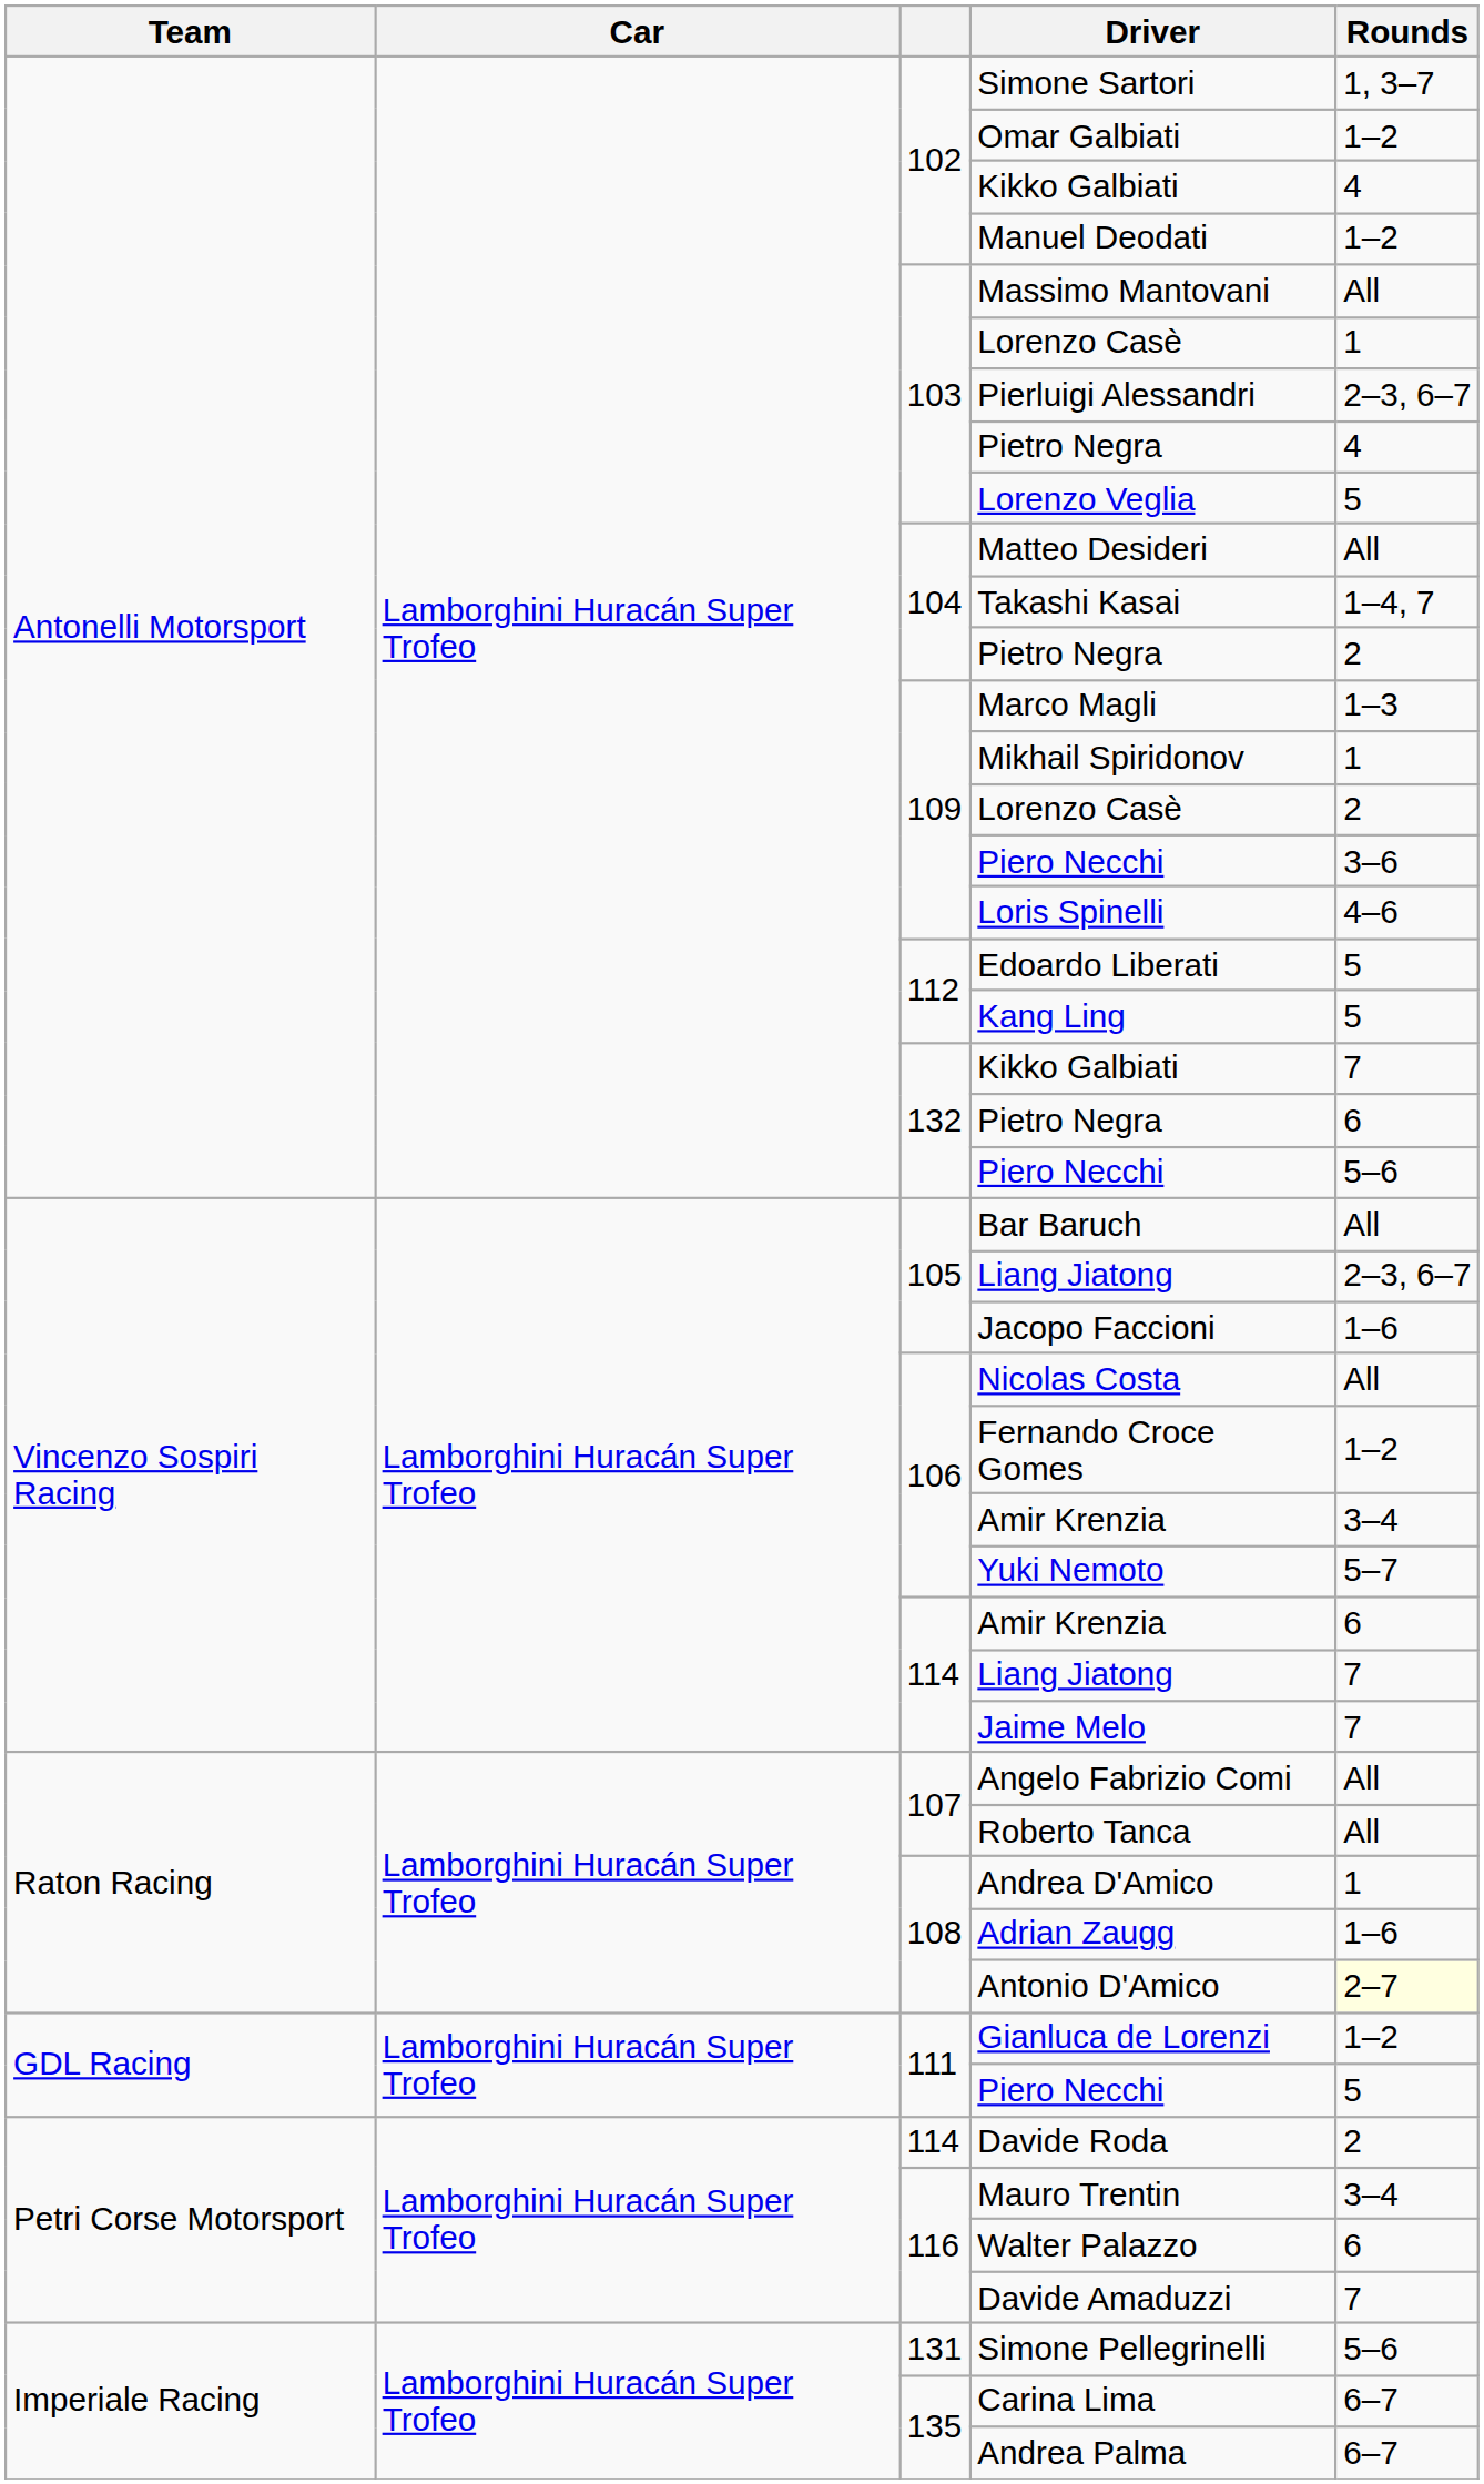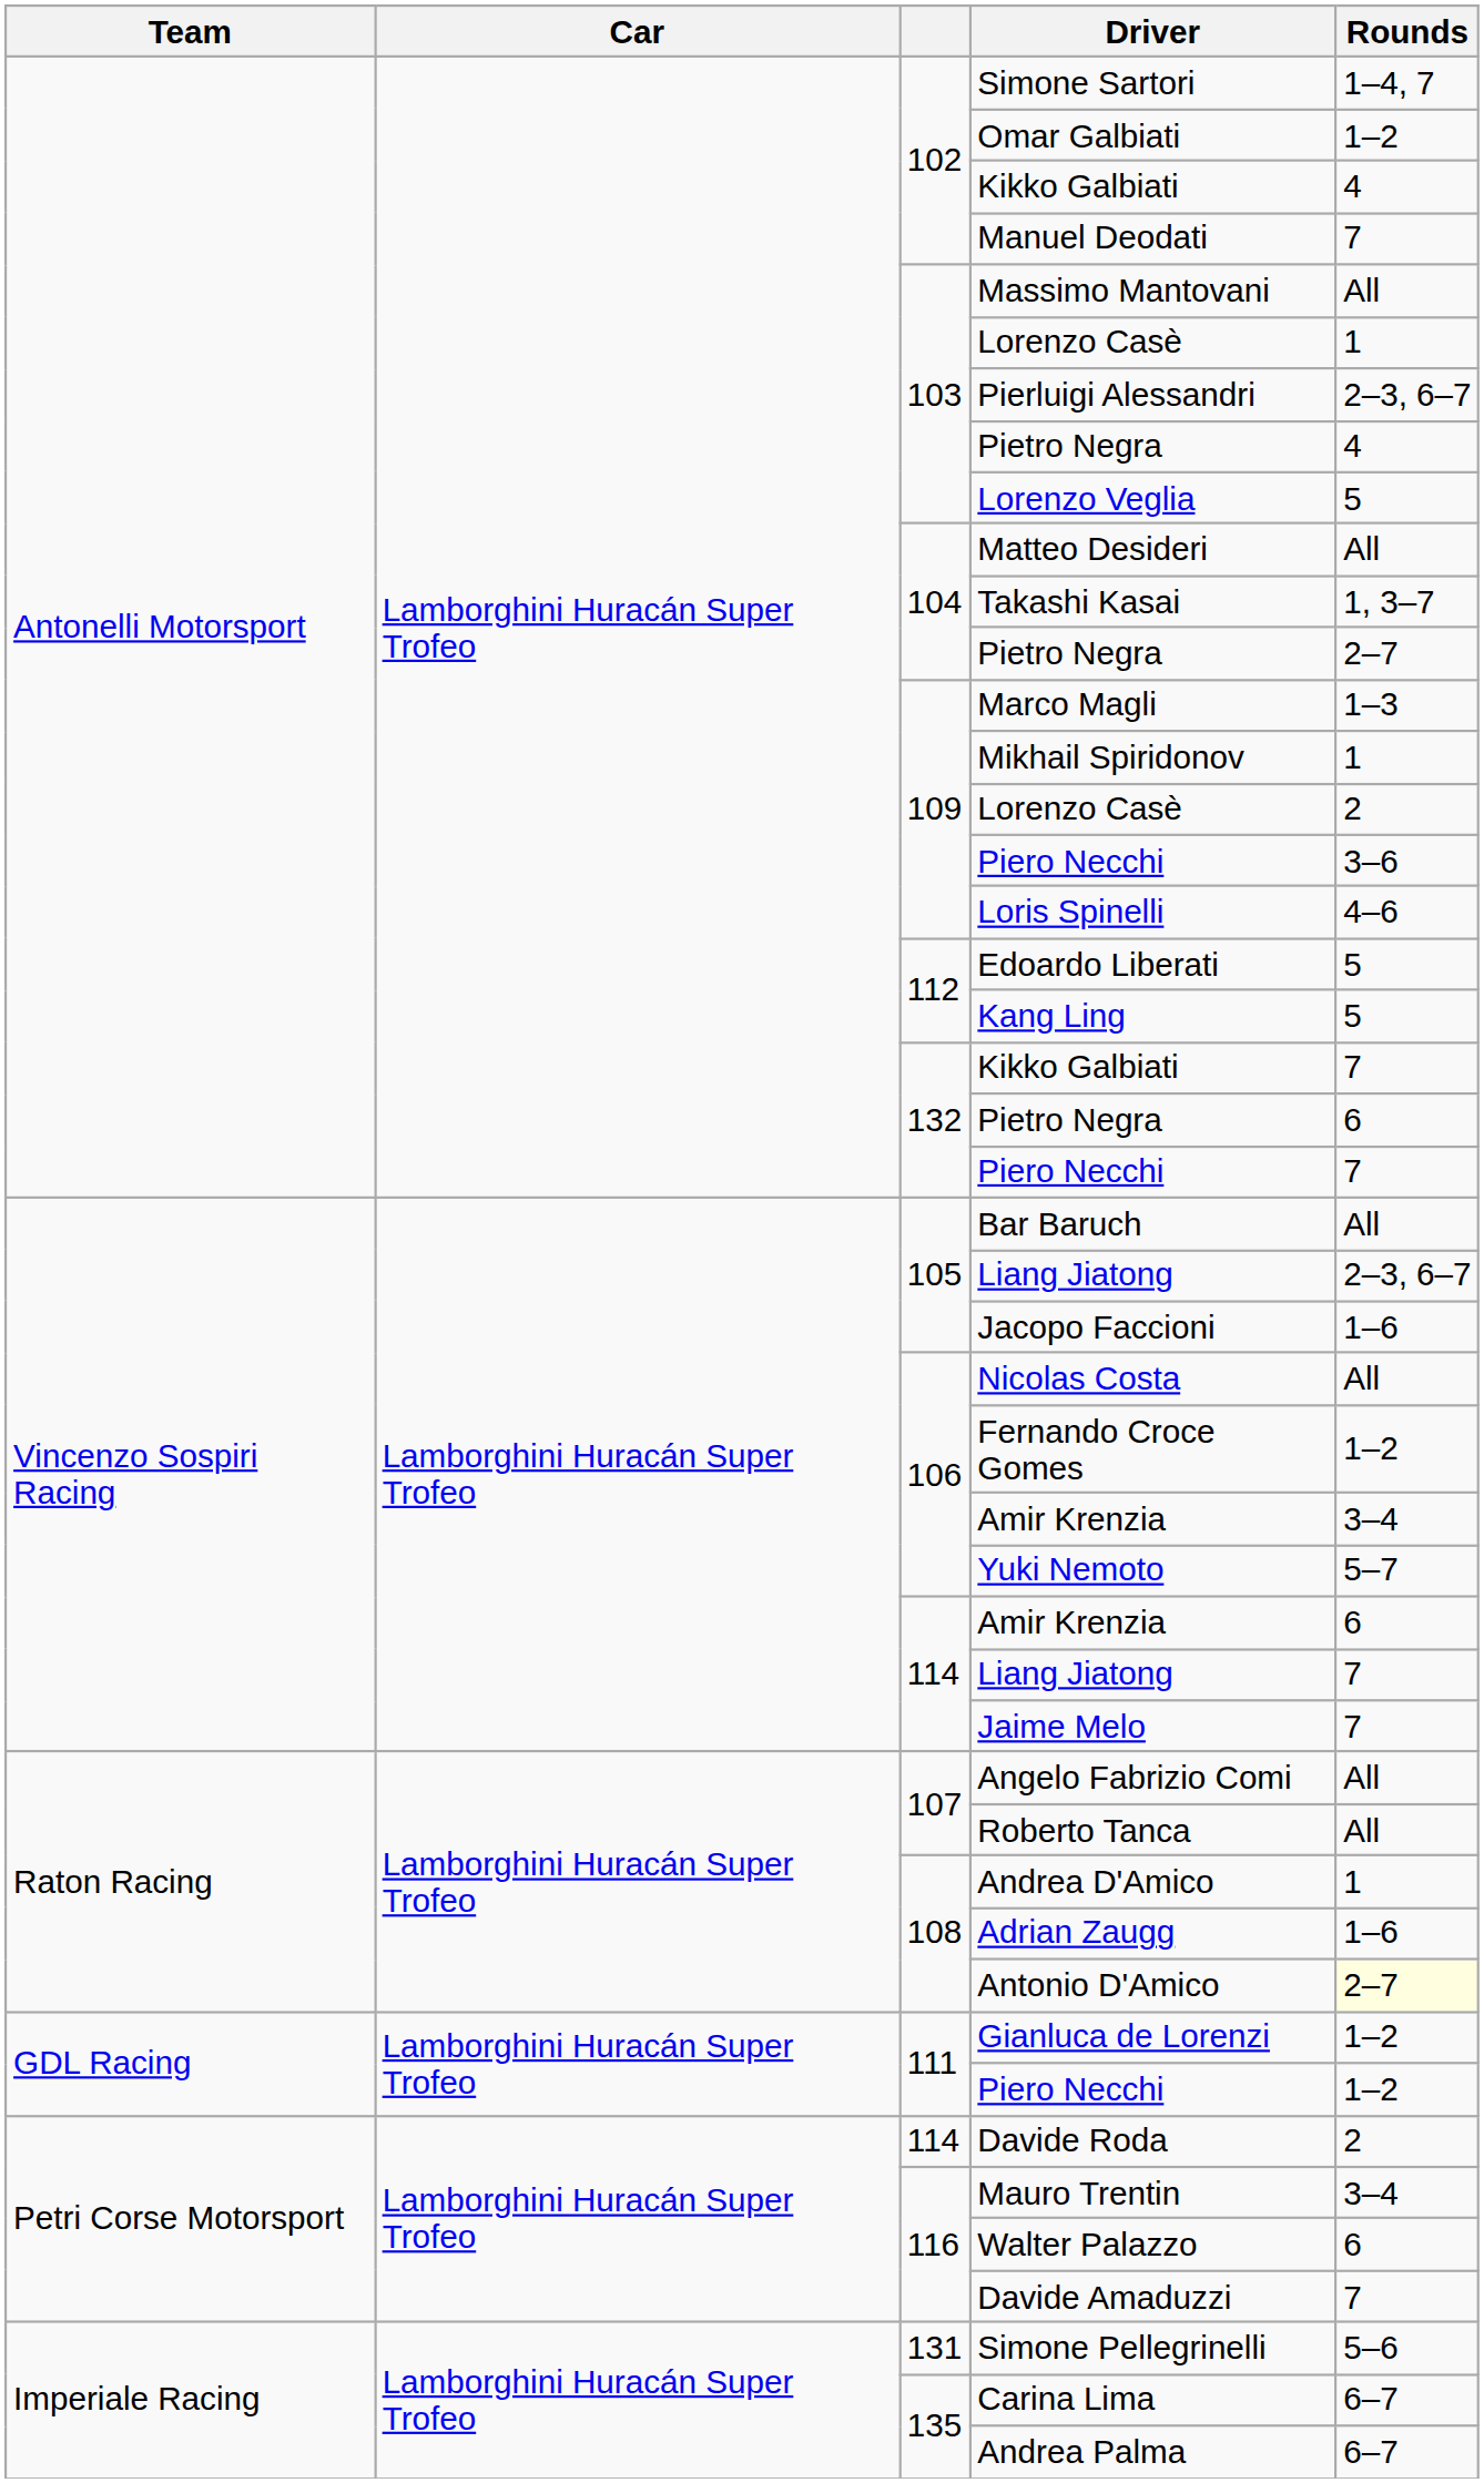Simone Sartori | Rounds: 1, 3–7 -> 1–4, 7
Manuel Deodati | Rounds: 1–2 -> 7
Takashi Kasai | Rounds: 1–4, 7 -> 1, 3–7
104 / Pietro Negra | Rounds: 2 -> 2–7
132 / Piero Necchi | Rounds: 5–6 -> 7
111 / Piero Necchi | Rounds: 5 -> 1–2
